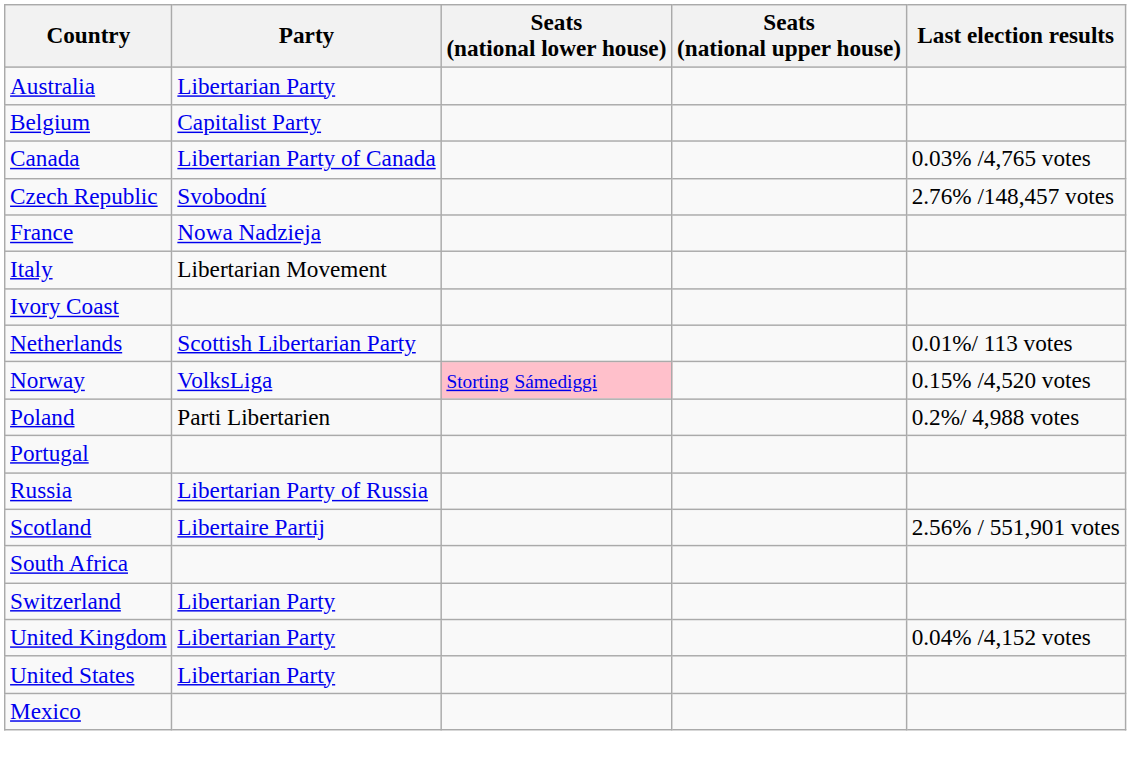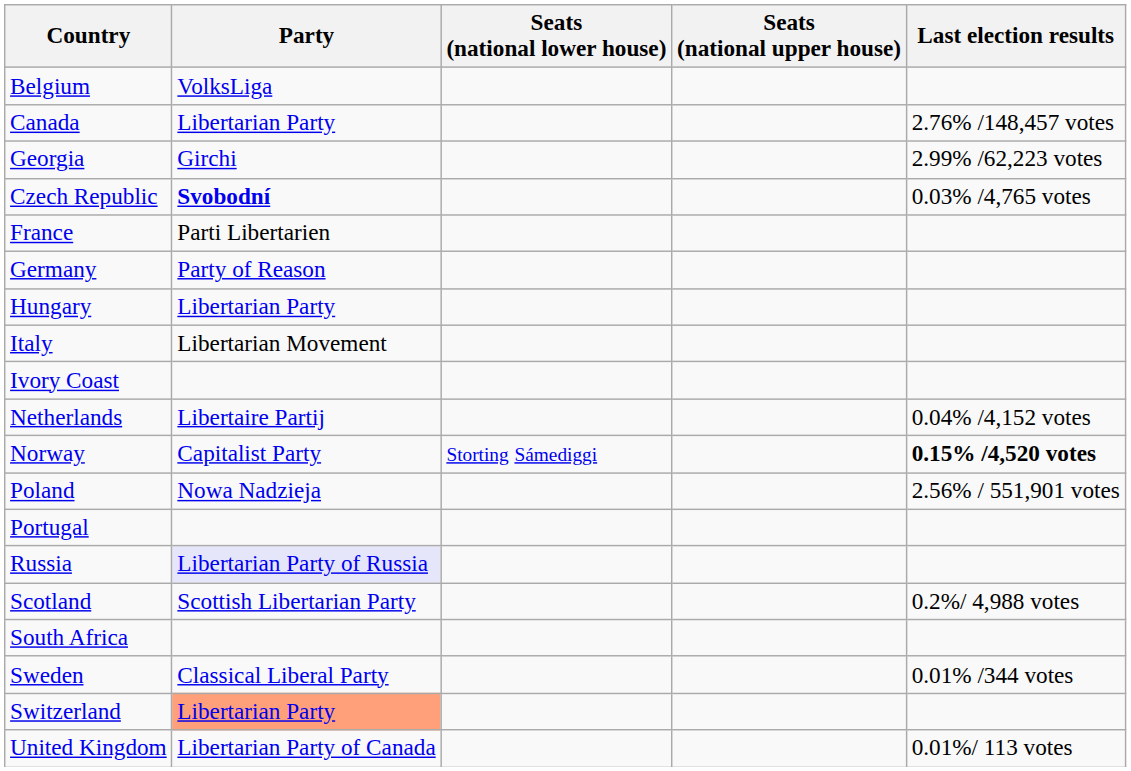- row: Australia | Libertarian Party
Belgium | Party: Capitalist Party -> VolksLiga
Canada | Party: Libertarian Party of Canada -> Libertarian Party
Canada | Last election results: 0.03% /4,765 votes -> 2.76% /148,457 votes
+ row: Georgia | Girchi | 2.99% /62,223 votes
Czech Republic | Party: normal -> bold
Czech Republic | Last election results: 2.76% /148,457 votes -> 0.03% /4,765 votes
France | Party: Nowa Nadzieja -> Parti Libertarien
+ row: Germany | Party of Reason
+ row: Hungary | Libertarian Party
Netherlands | Party: Scottish Libertarian Party -> Libertaire Partij
Netherlands | Last election results: 0.01%/ 113 votes -> 0.04% /4,152 votes
Norway | Party: VolksLiga -> Capitalist Party
Norway | Seats (national lower house): pink background -> no background
Norway | Last election results: normal -> bold
Poland | Party: Parti Libertarien -> Nowa Nadzieja
Poland | Last election results: 0.2%/ 4,988 votes -> 2.56% / 551,901 votes
Russia | Party: no background -> lavender background
Scotland | Party: Libertaire Partij -> Scottish Libertarian Party
Scotland | Last election results: 2.56% / 551,901 votes -> 0.2%/ 4,988 votes
+ row: Sweden | Classical Liberal Party | 0.01% /344 votes
Switzerland | Party: no background -> lightsalmon background
United Kingdom | Party: Libertarian Party -> Libertarian Party of Canada
United Kingdom | Last election results: 0.04% /4,152 votes -> 0.01%/ 113 votes
- row: United States | Libertarian Party
- row: Mexico
